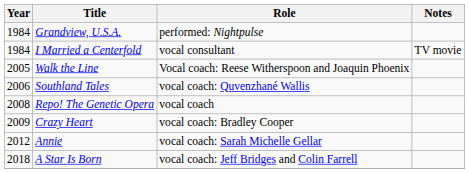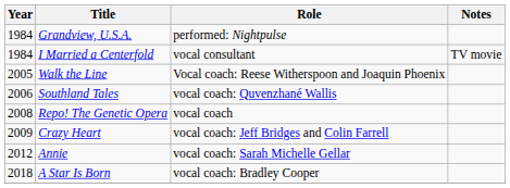Crazy Heart | Role: vocal coach: Bradley Cooper -> vocal coach: Jeff Bridges and Colin Farrell
A Star Is Born | Role: vocal coach: Jeff Bridges and Colin Farrell -> vocal coach: Bradley Cooper
